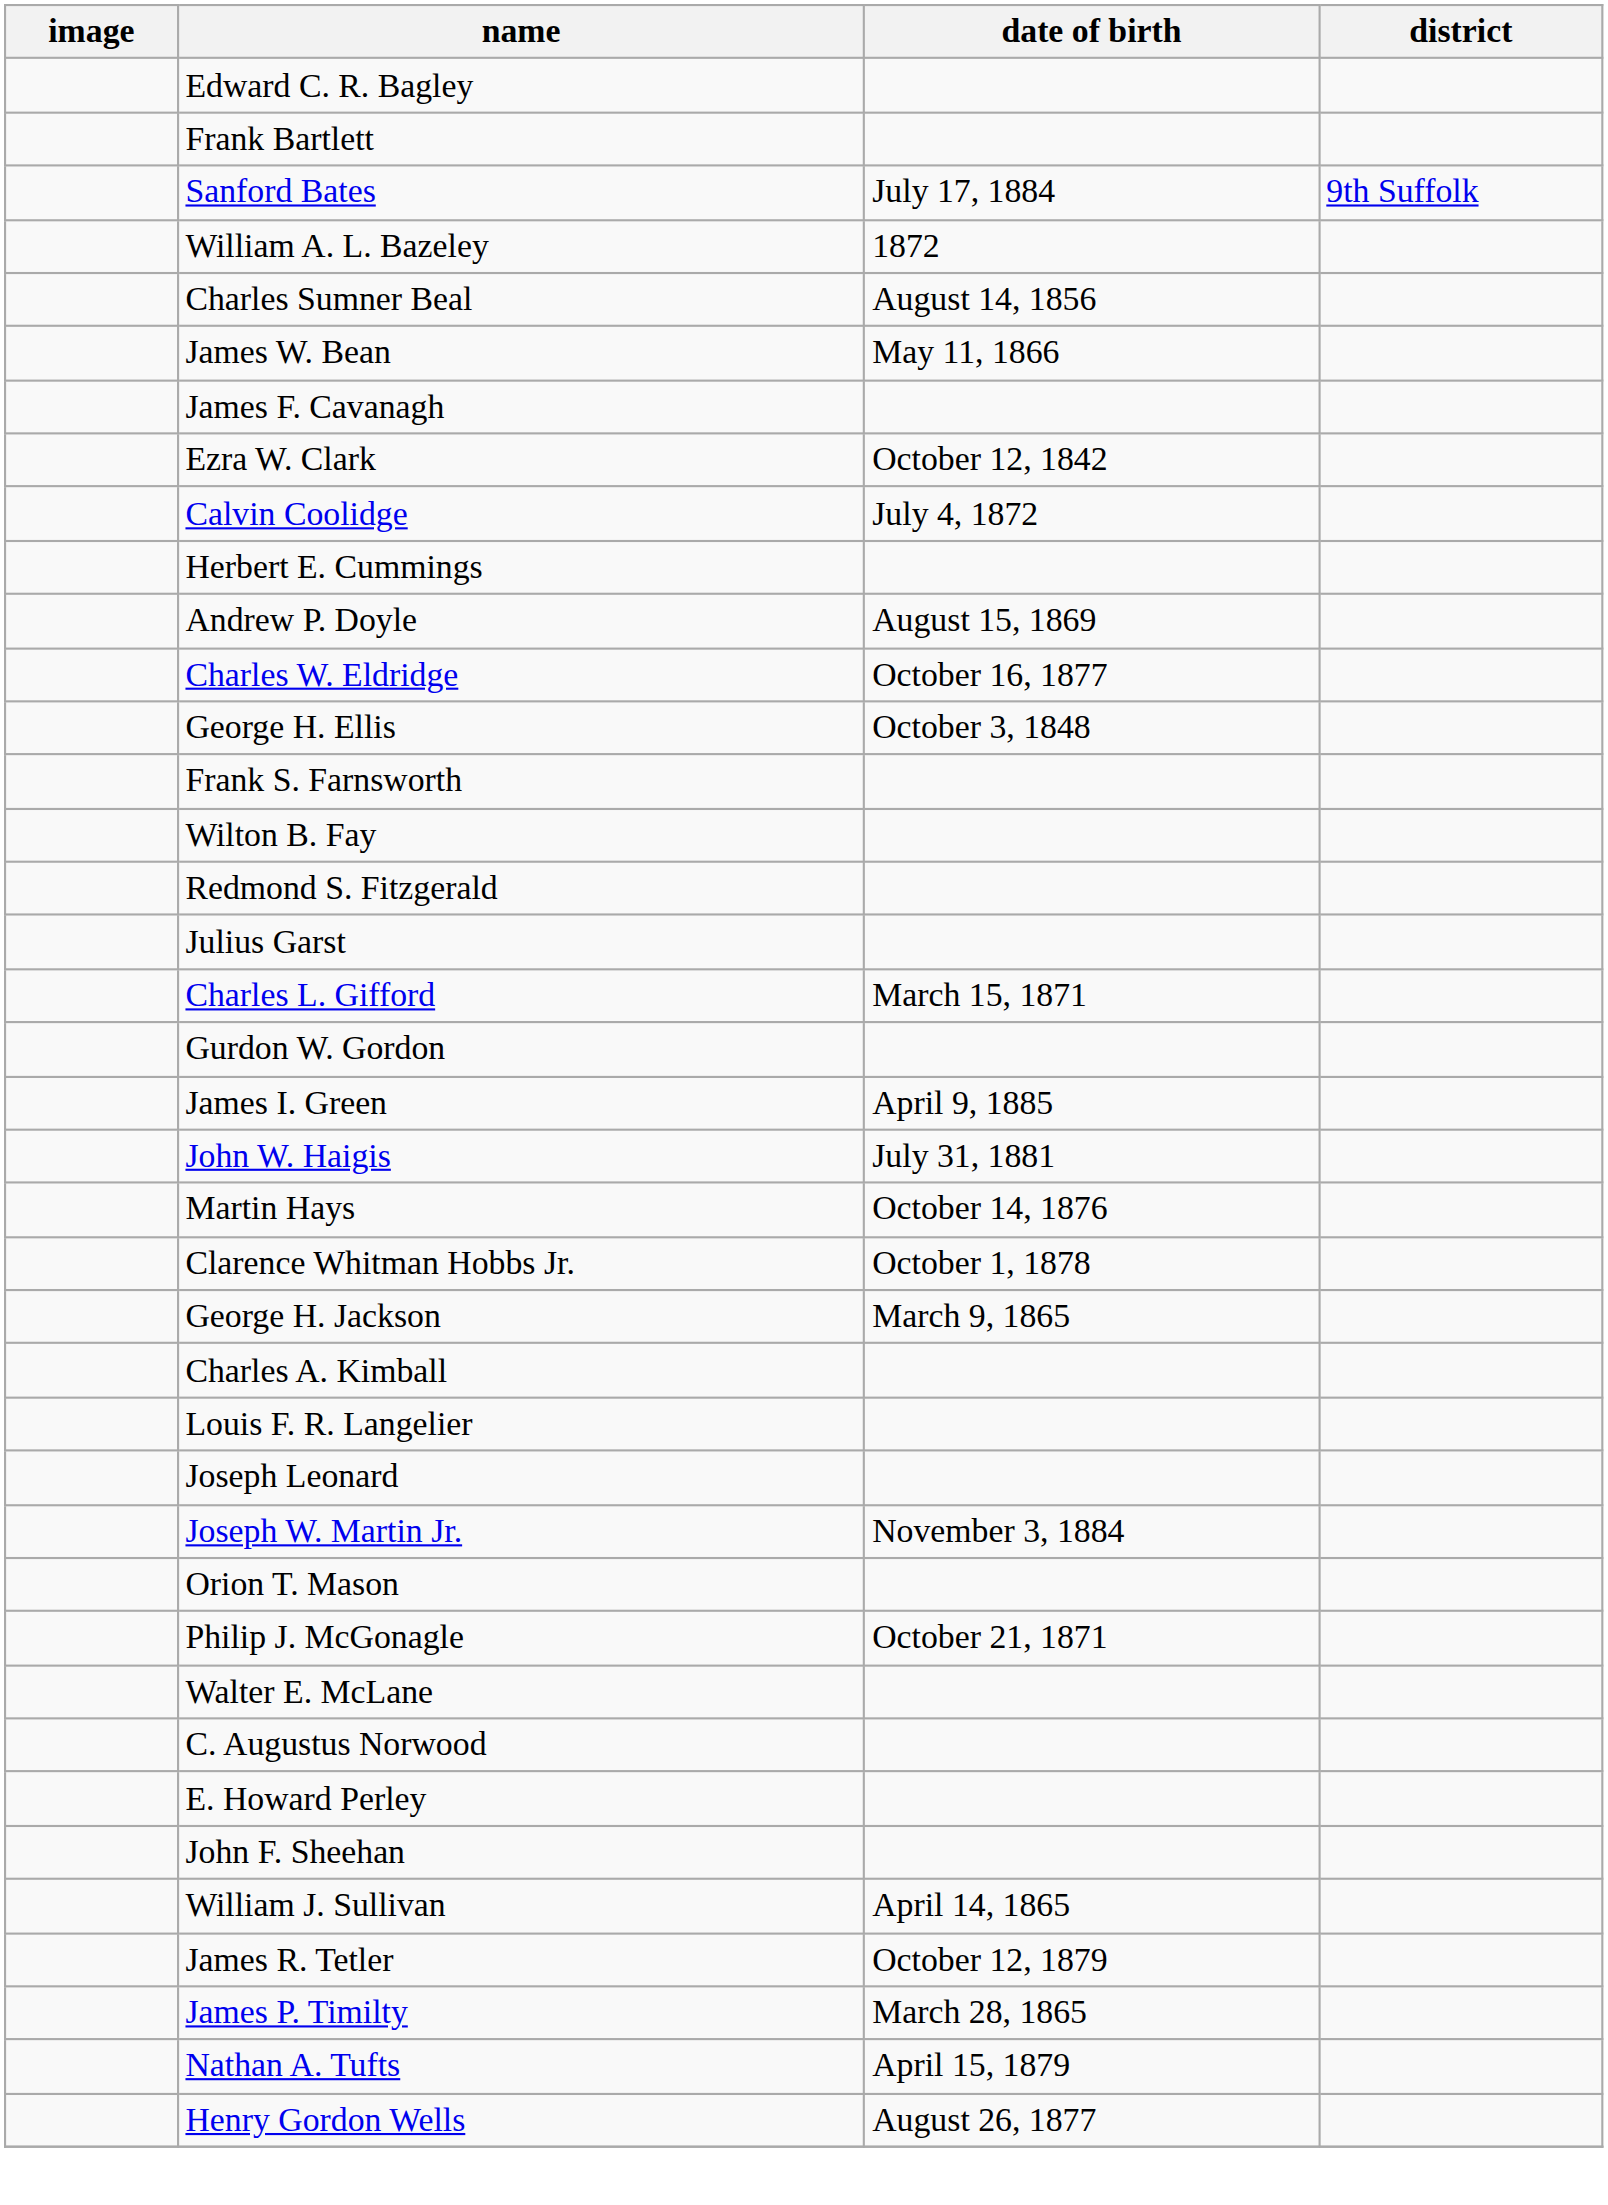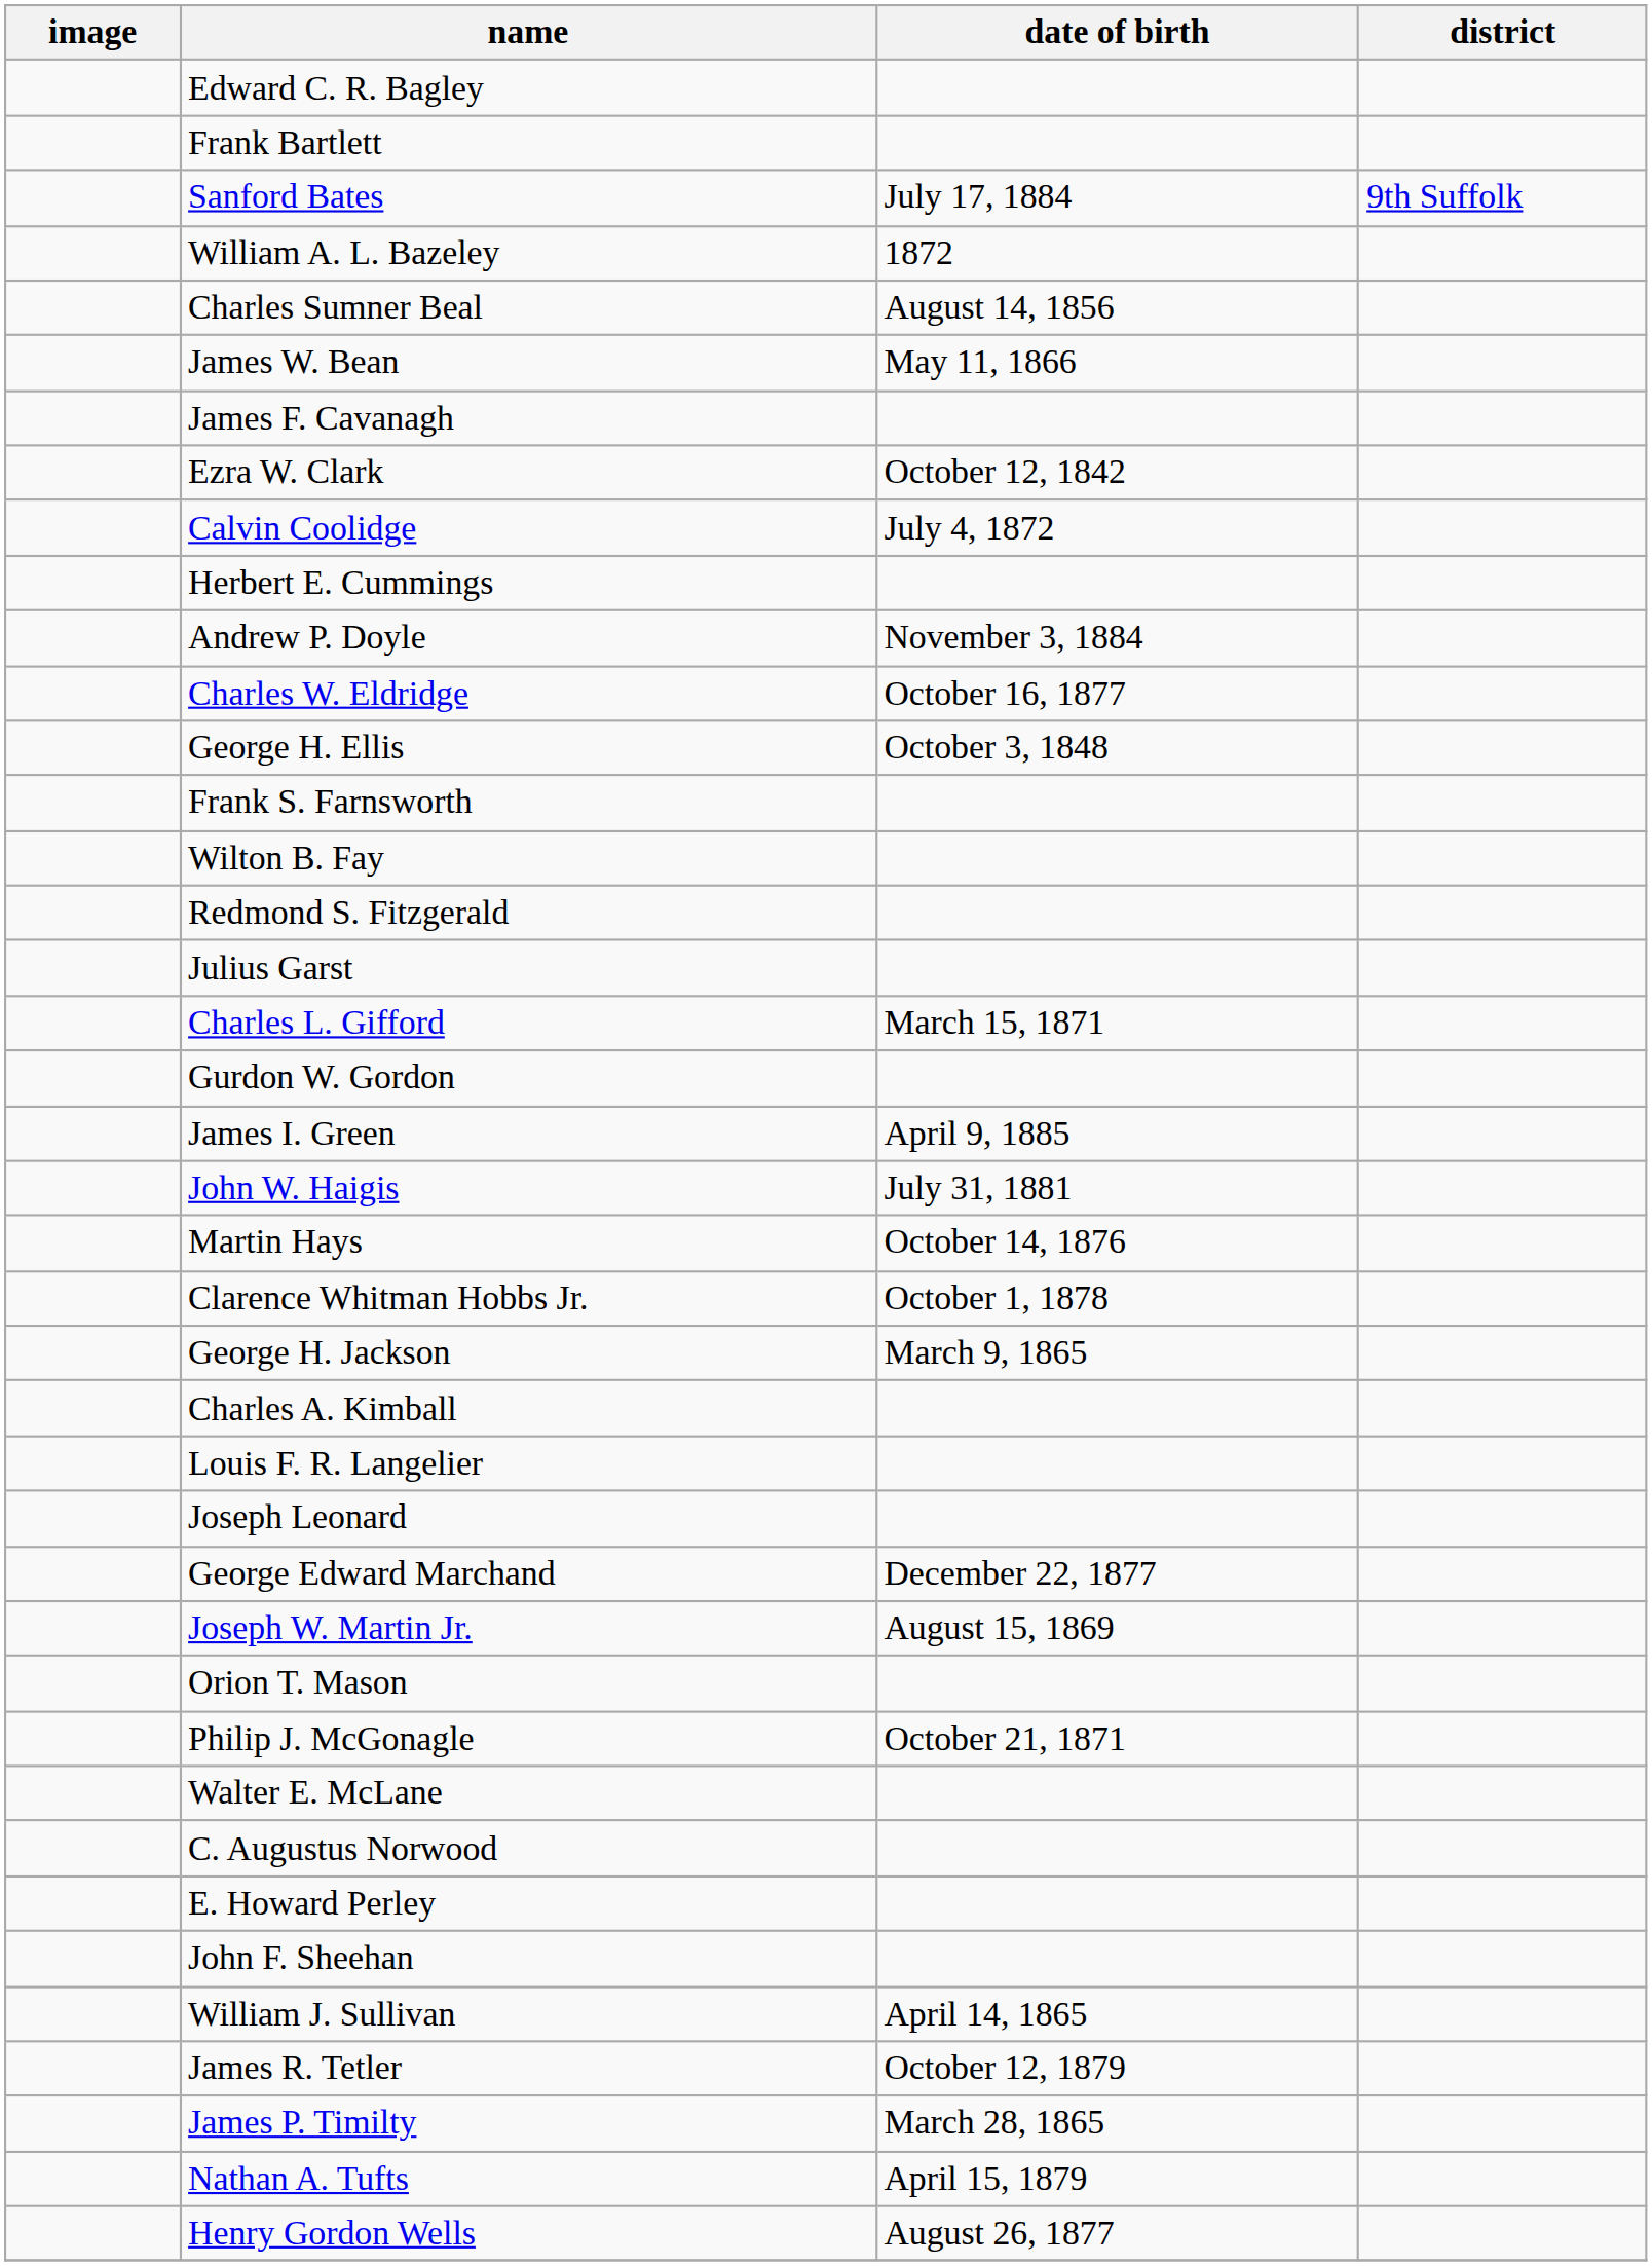Andrew P. Doyle | date of birth: August 15, 1869 -> November 3, 1884
+ row: George Edward Marchand | December 22, 1877
Joseph W. Martin Jr. | date of birth: November 3, 1884 -> August 15, 1869
